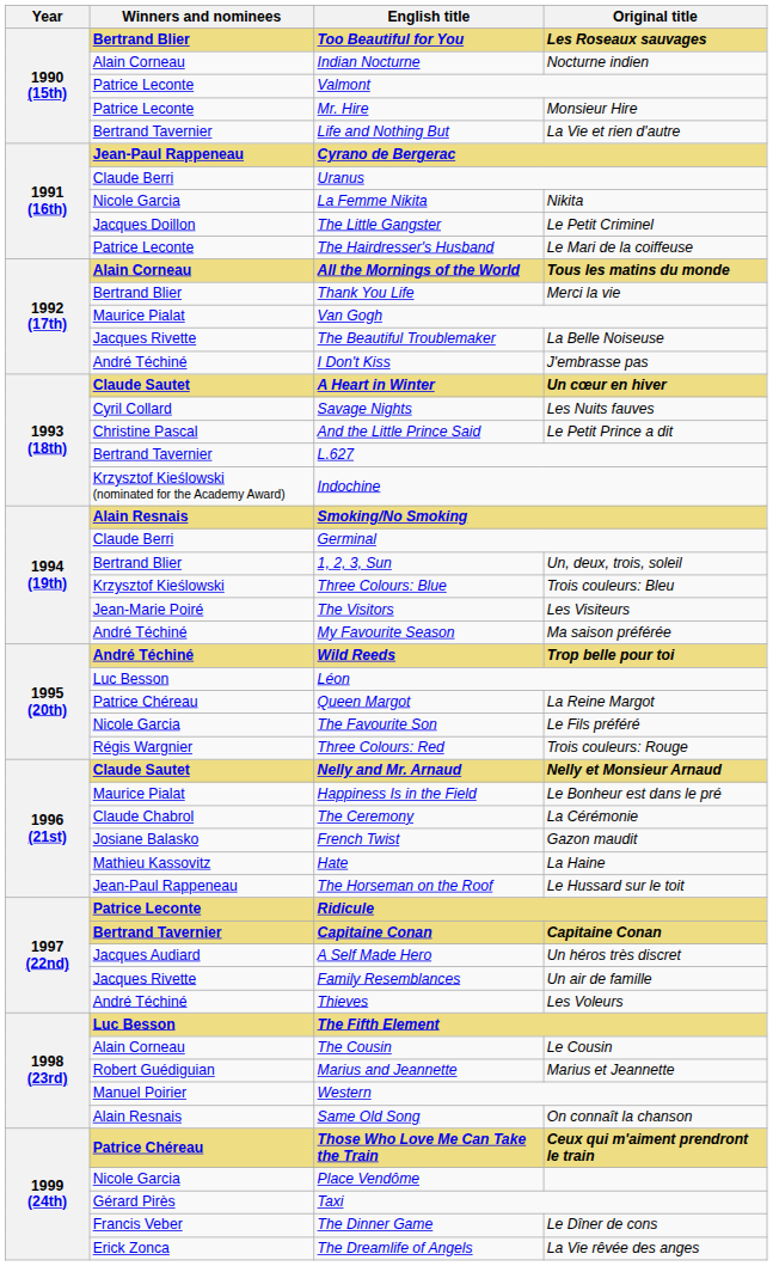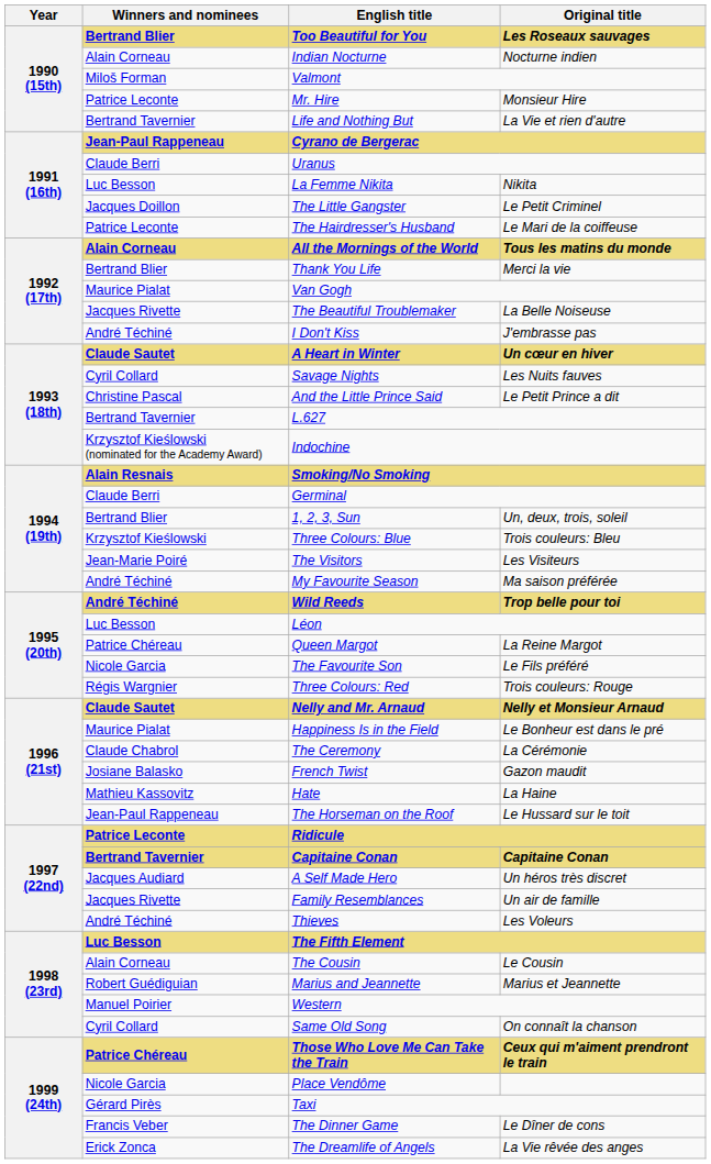Valmont | Winners and nominees: Patrice Leconte -> Miloš Forman
La Femme Nikita | Winners and nominees: Nicole Garcia -> Luc Besson
Same Old Song | Winners and nominees: Alain Resnais -> Cyril Collard
